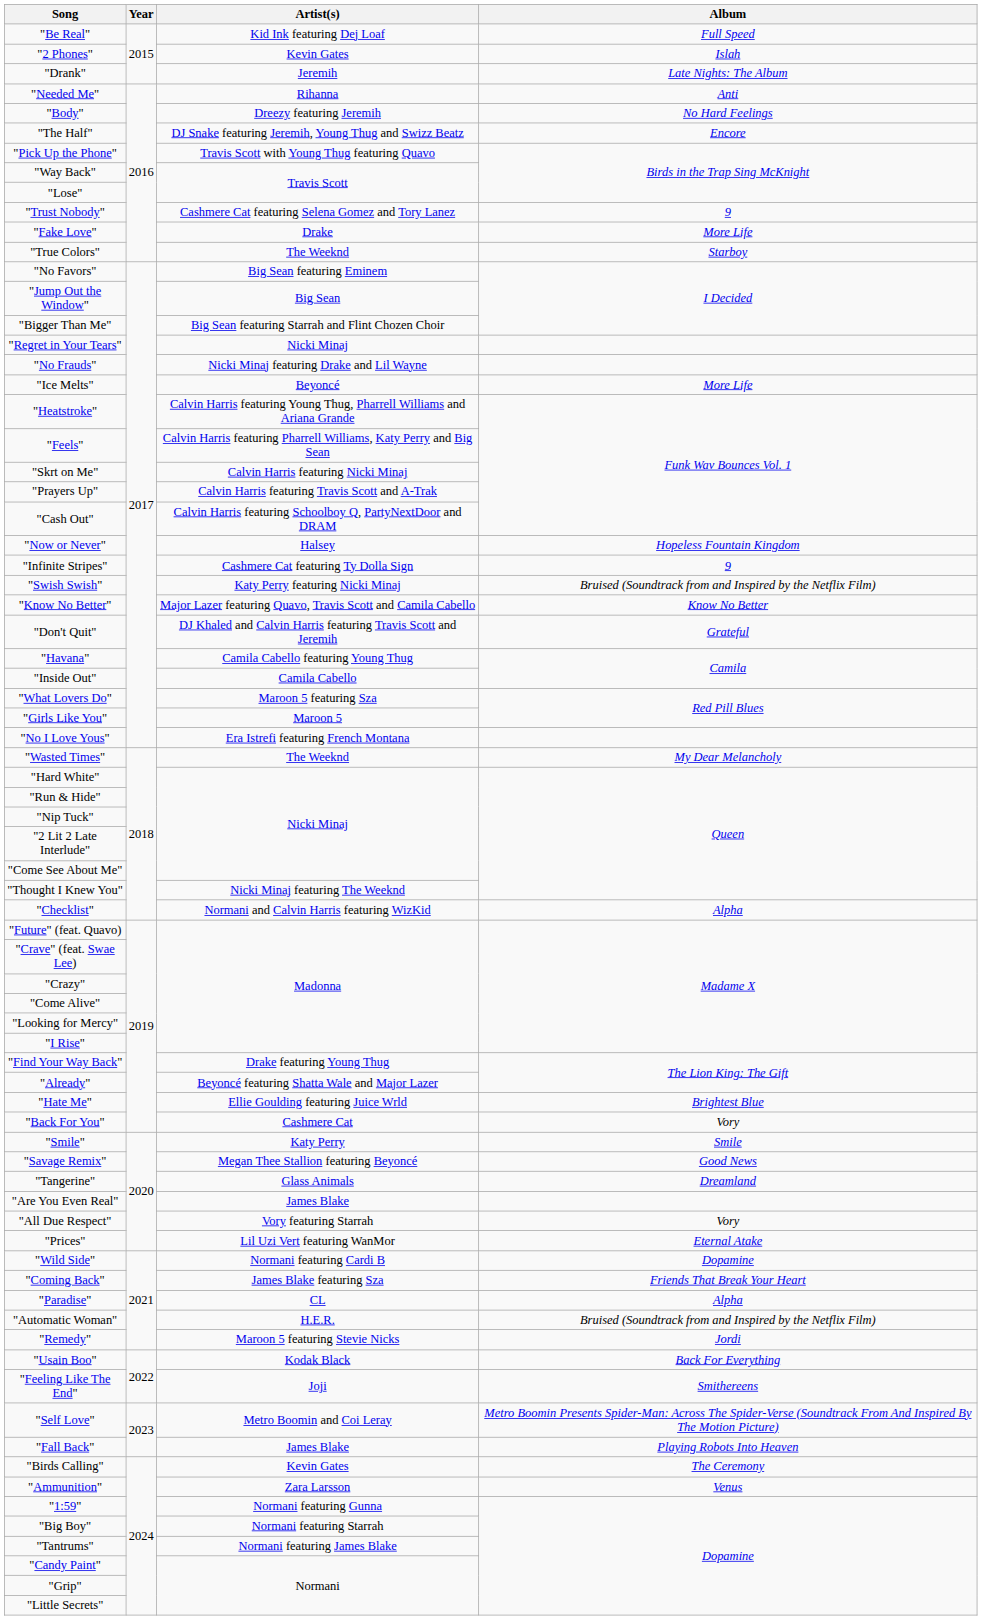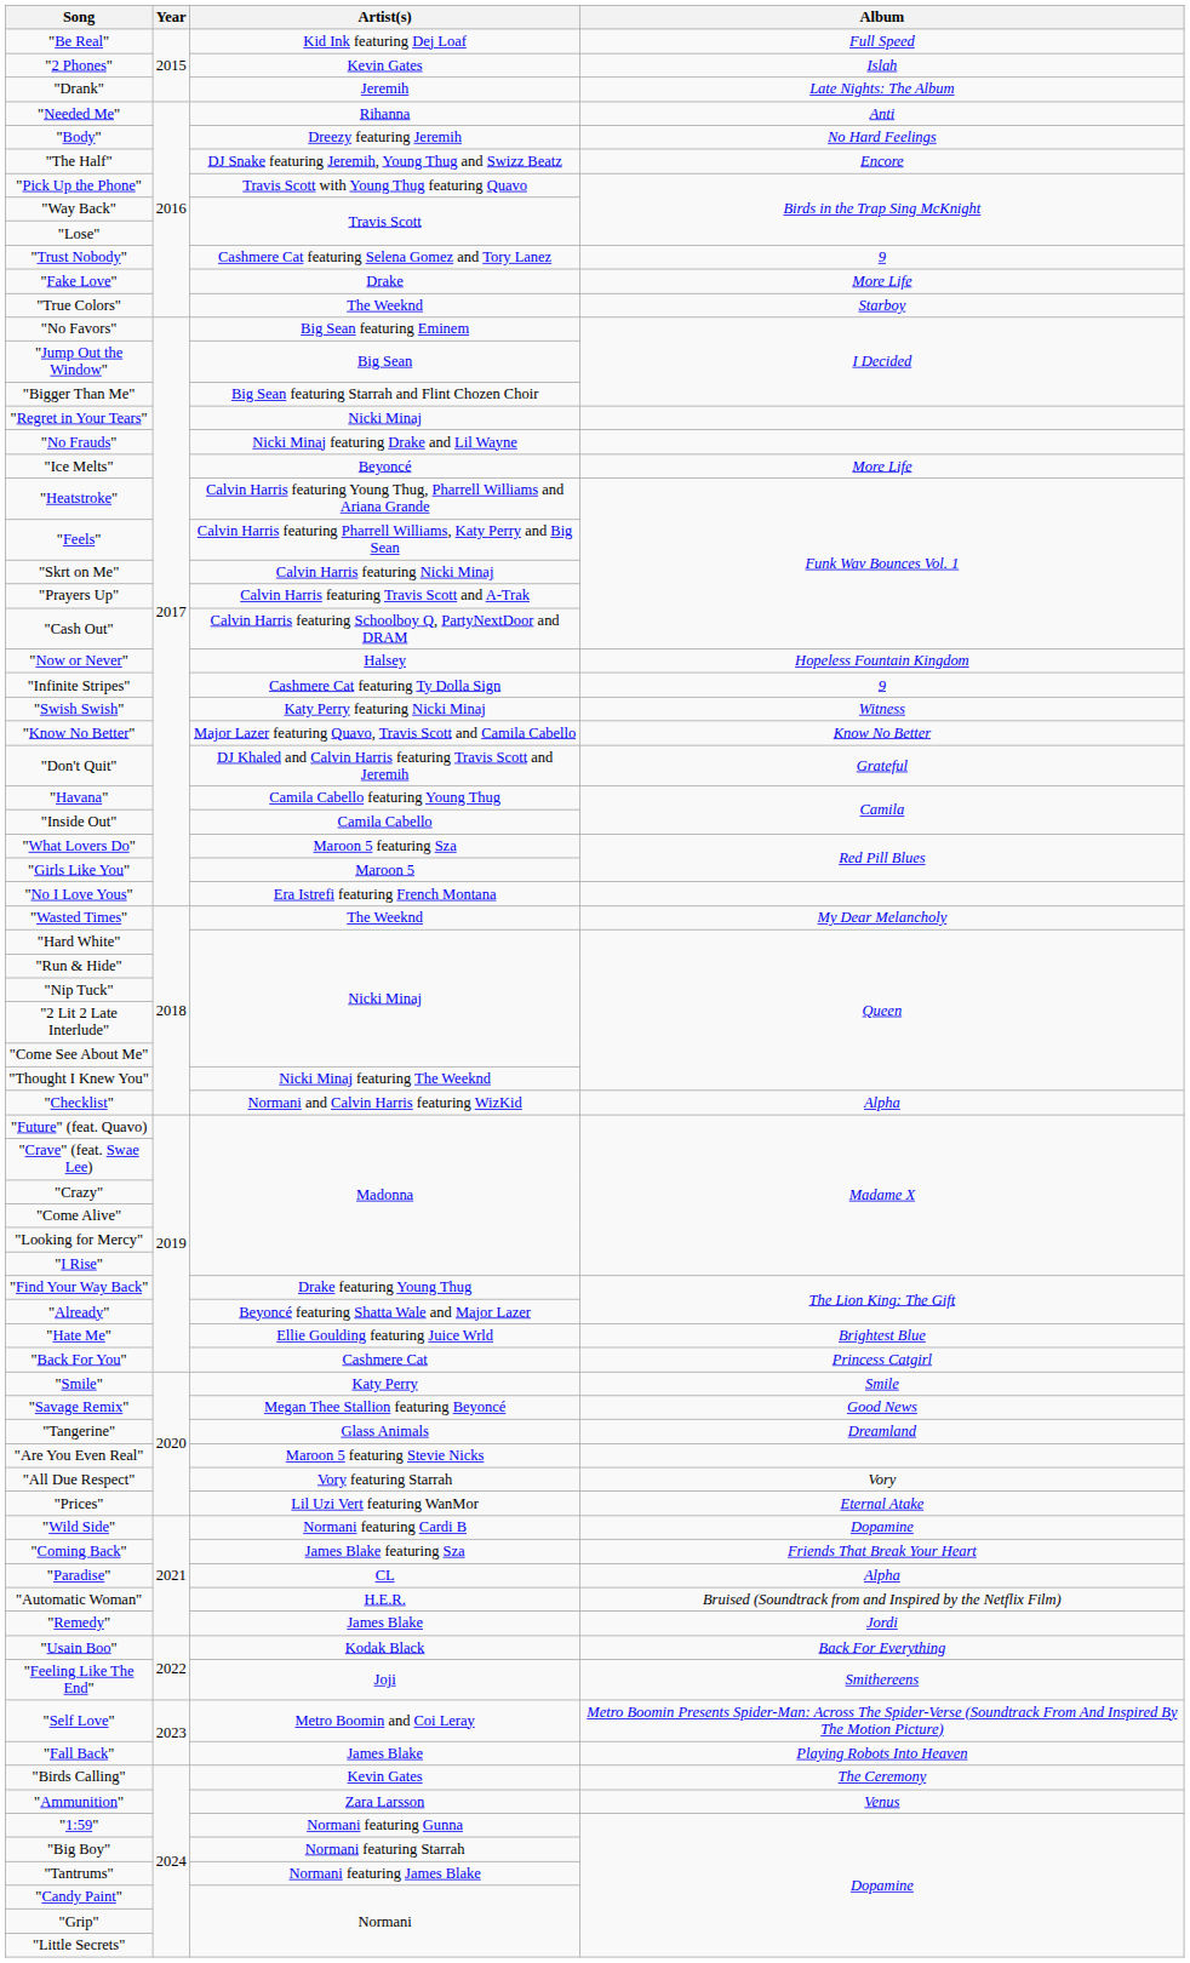"Swish Swish" | Album: Bruised (Soundtrack from and Inspired by the Netflix Film) -> Witness
"Back For You" | Album: Vory -> Princess Catgirl
"Are You Even Real" | Artist(s): James Blake -> Maroon 5 featuring Stevie Nicks
"Remedy" | Artist(s): Maroon 5 featuring Stevie Nicks -> James Blake
